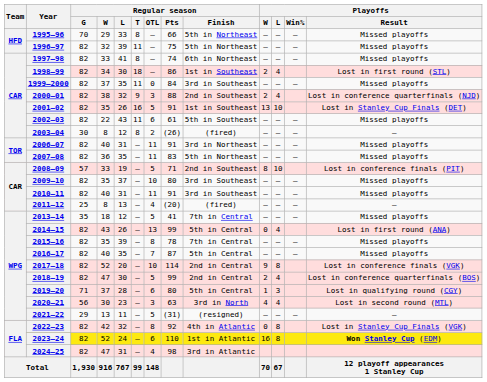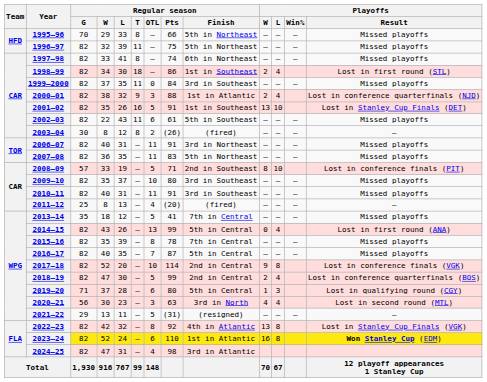2000–01 | Regular season / Finish: 2nd in Southeast -> 1st in Atlantic
2022–23 | Playoffs / W: 0 -> 13
